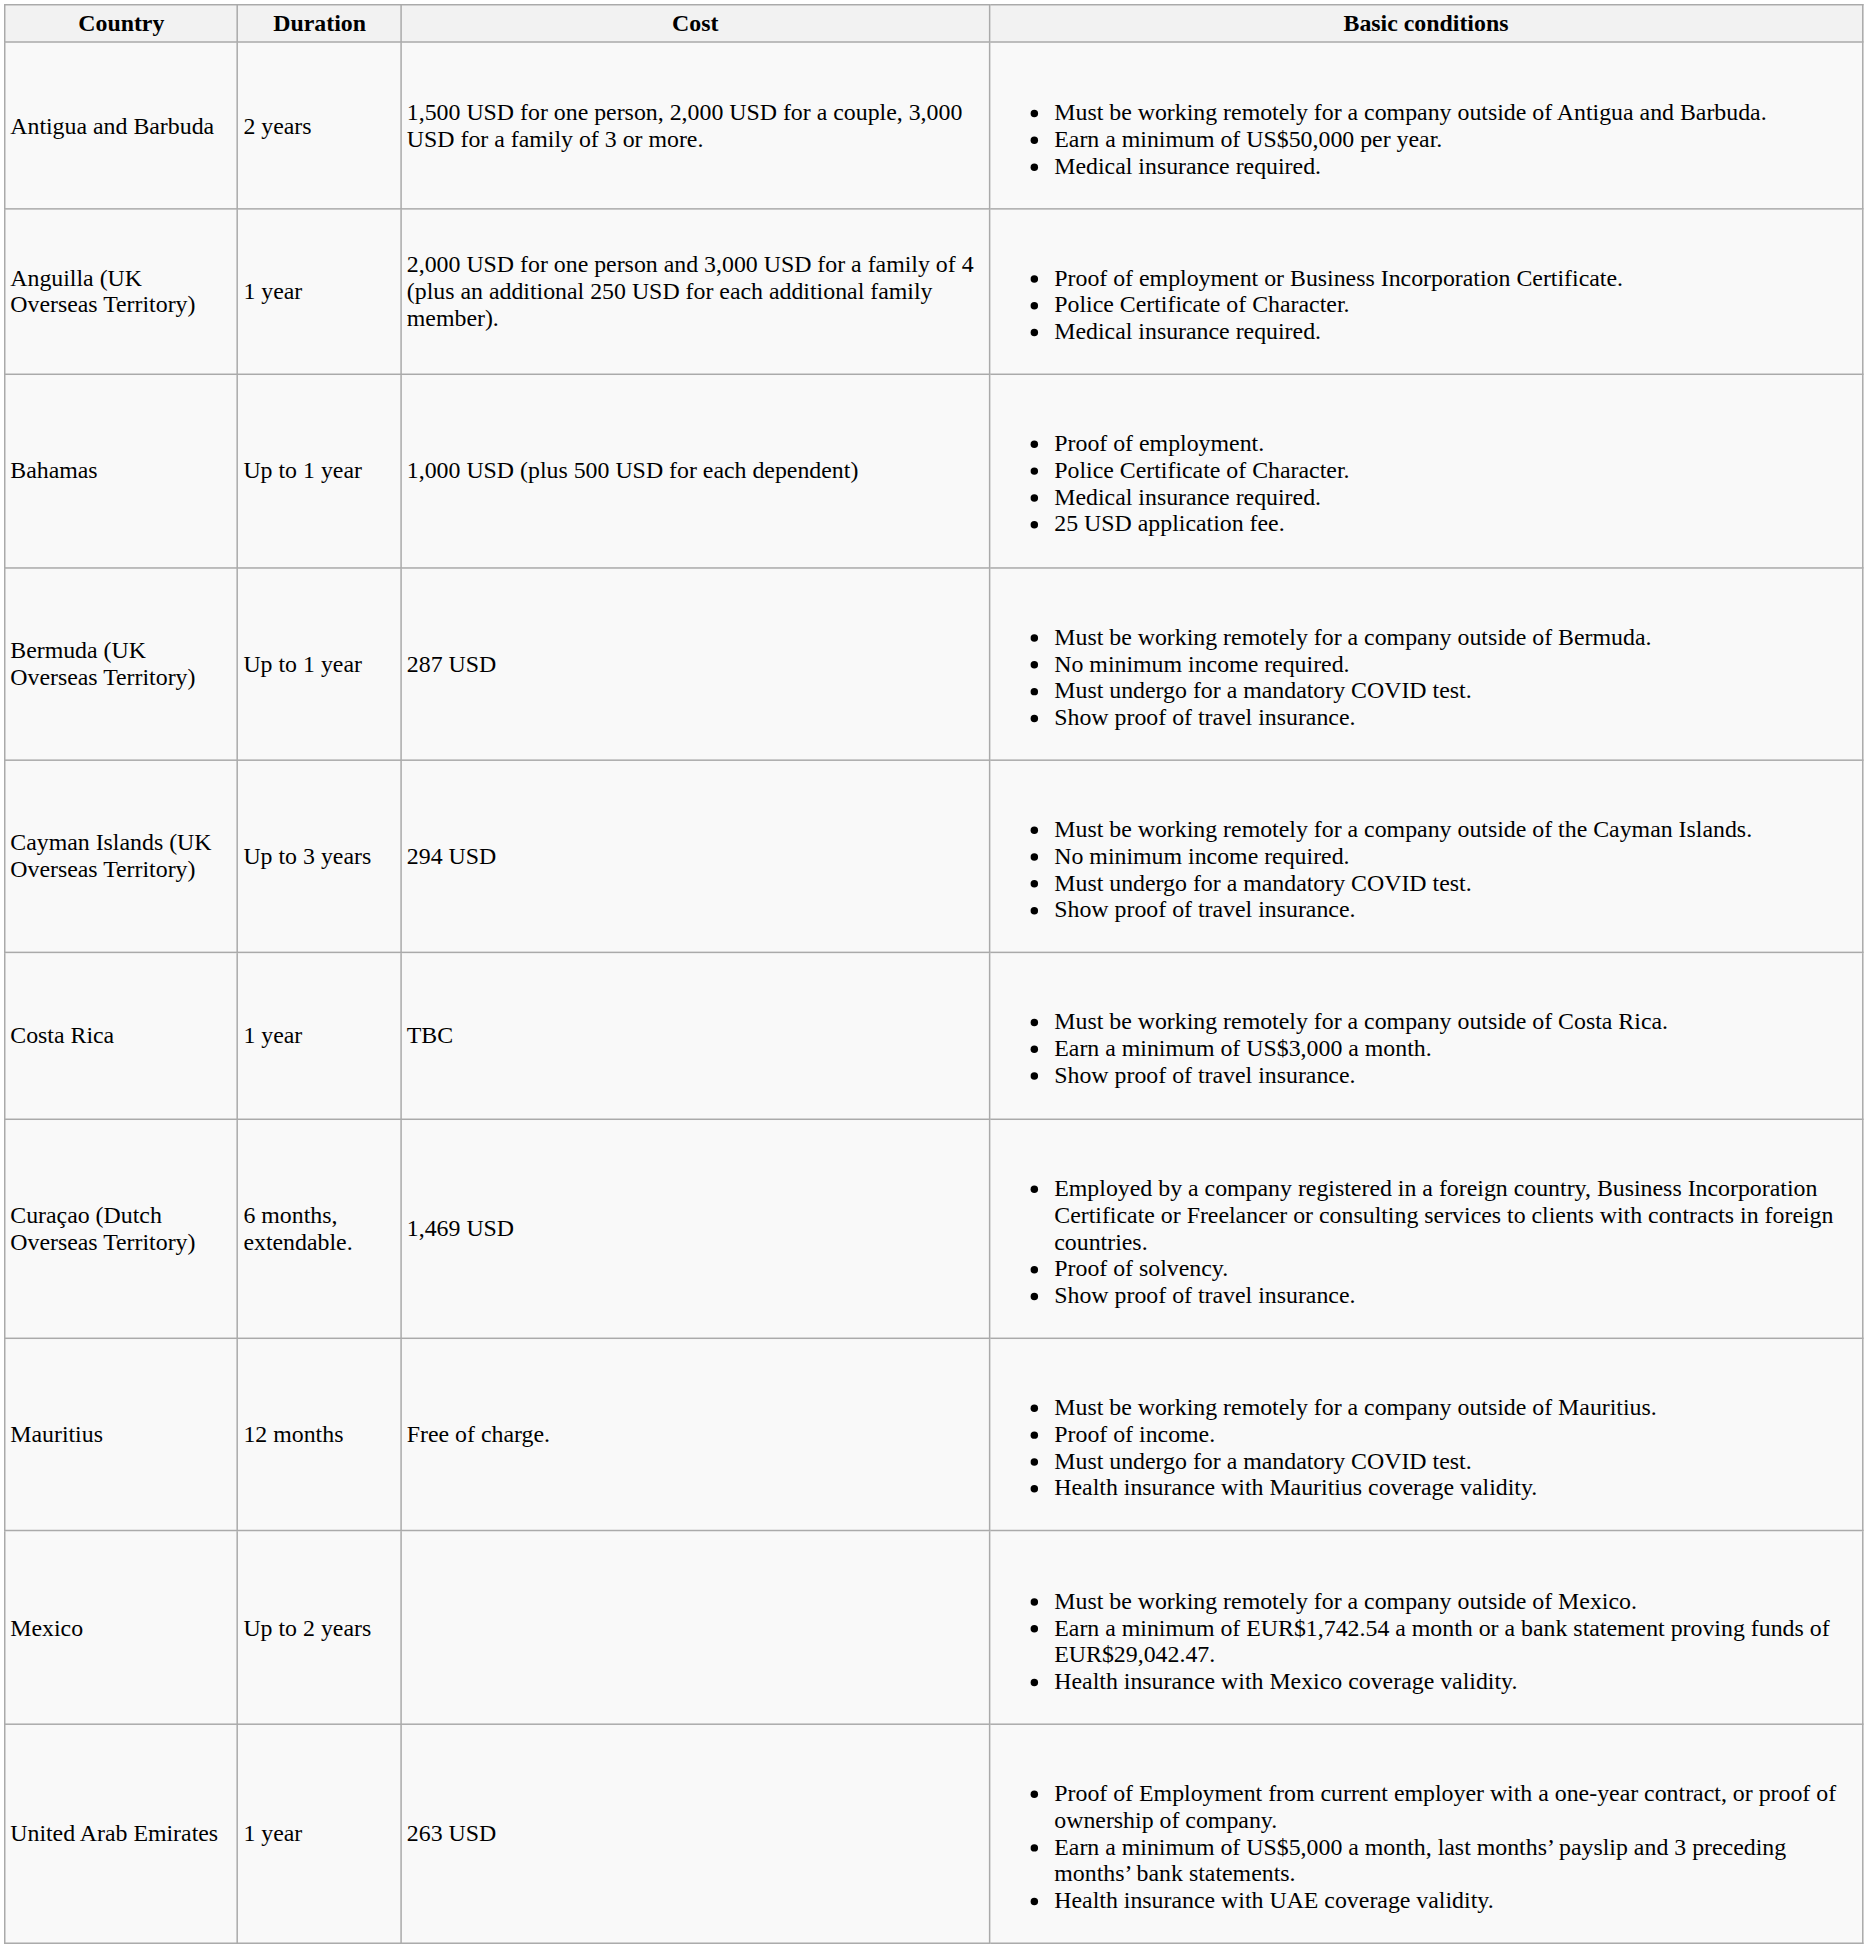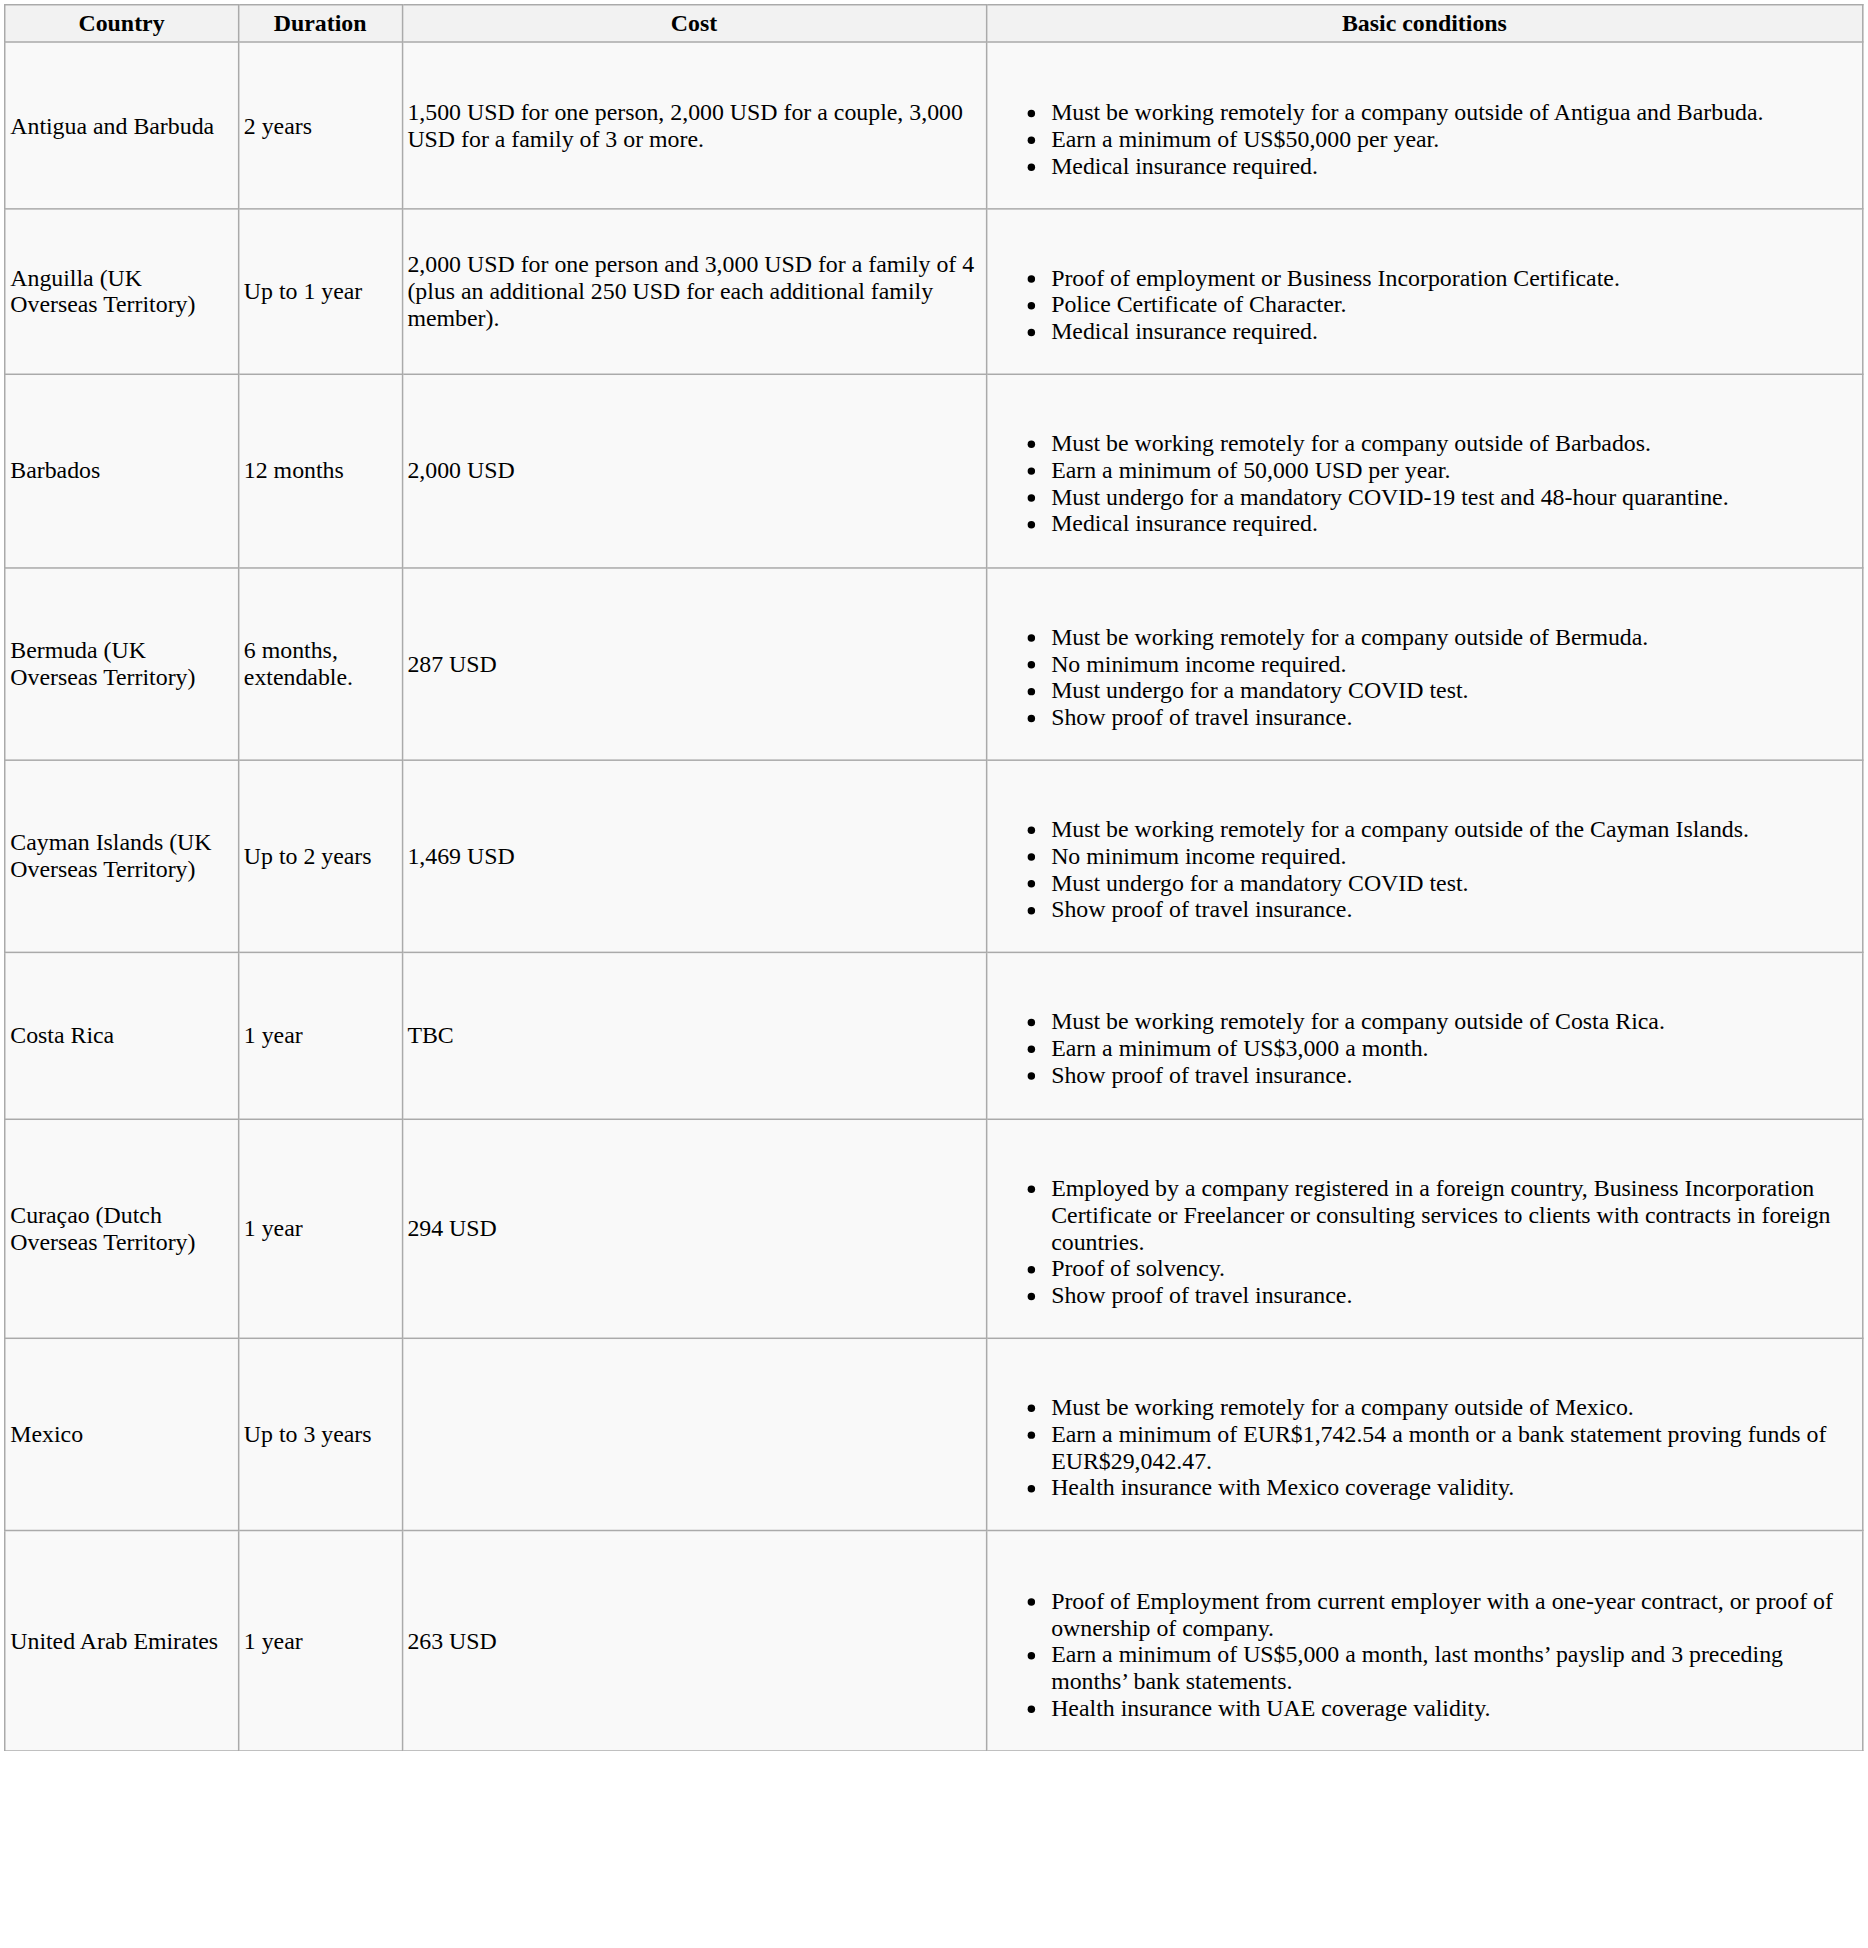Anguilla (UK Overseas Territory) | Duration: 1 year -> Up to 1 year
- row: Bahamas | Up to 1 year | 1,000 USD (plus 500 USD for each dependent) | Proof of employment. Police Certificate of Character. Medical insurance required. 25 USD application fee.
+ row: Barbados | 12 months | 2,000 USD | Must be working remotely for a company outside of Barbados. Earn a minimum of 50,000 USD per year. Must undergo for a mandatory COVID-19 test and 48-hour quarantine. Medical insurance required.
Bermuda (UK Overseas Territory) | Duration: Up to 1 year -> 6 months, extendable.
Cayman Islands (UK Overseas Territory) | Duration: Up to 3 years -> Up to 2 years
Cayman Islands (UK Overseas Territory) | Cost: 294 USD -> 1,469 USD
Curaçao (Dutch Overseas Territory) | Duration: 6 months, extendable. -> 1 year
Curaçao (Dutch Overseas Territory) | Cost: 1,469 USD -> 294 USD
- row: Mauritius | 12 months | Free of charge. | Must be working remotely for a company outside of Mauritius. Proof of income. Must undergo for a mandatory COVID test. Health insurance with Mauritius coverage validity.
Mexico | Duration: Up to 2 years -> Up to 3 years
